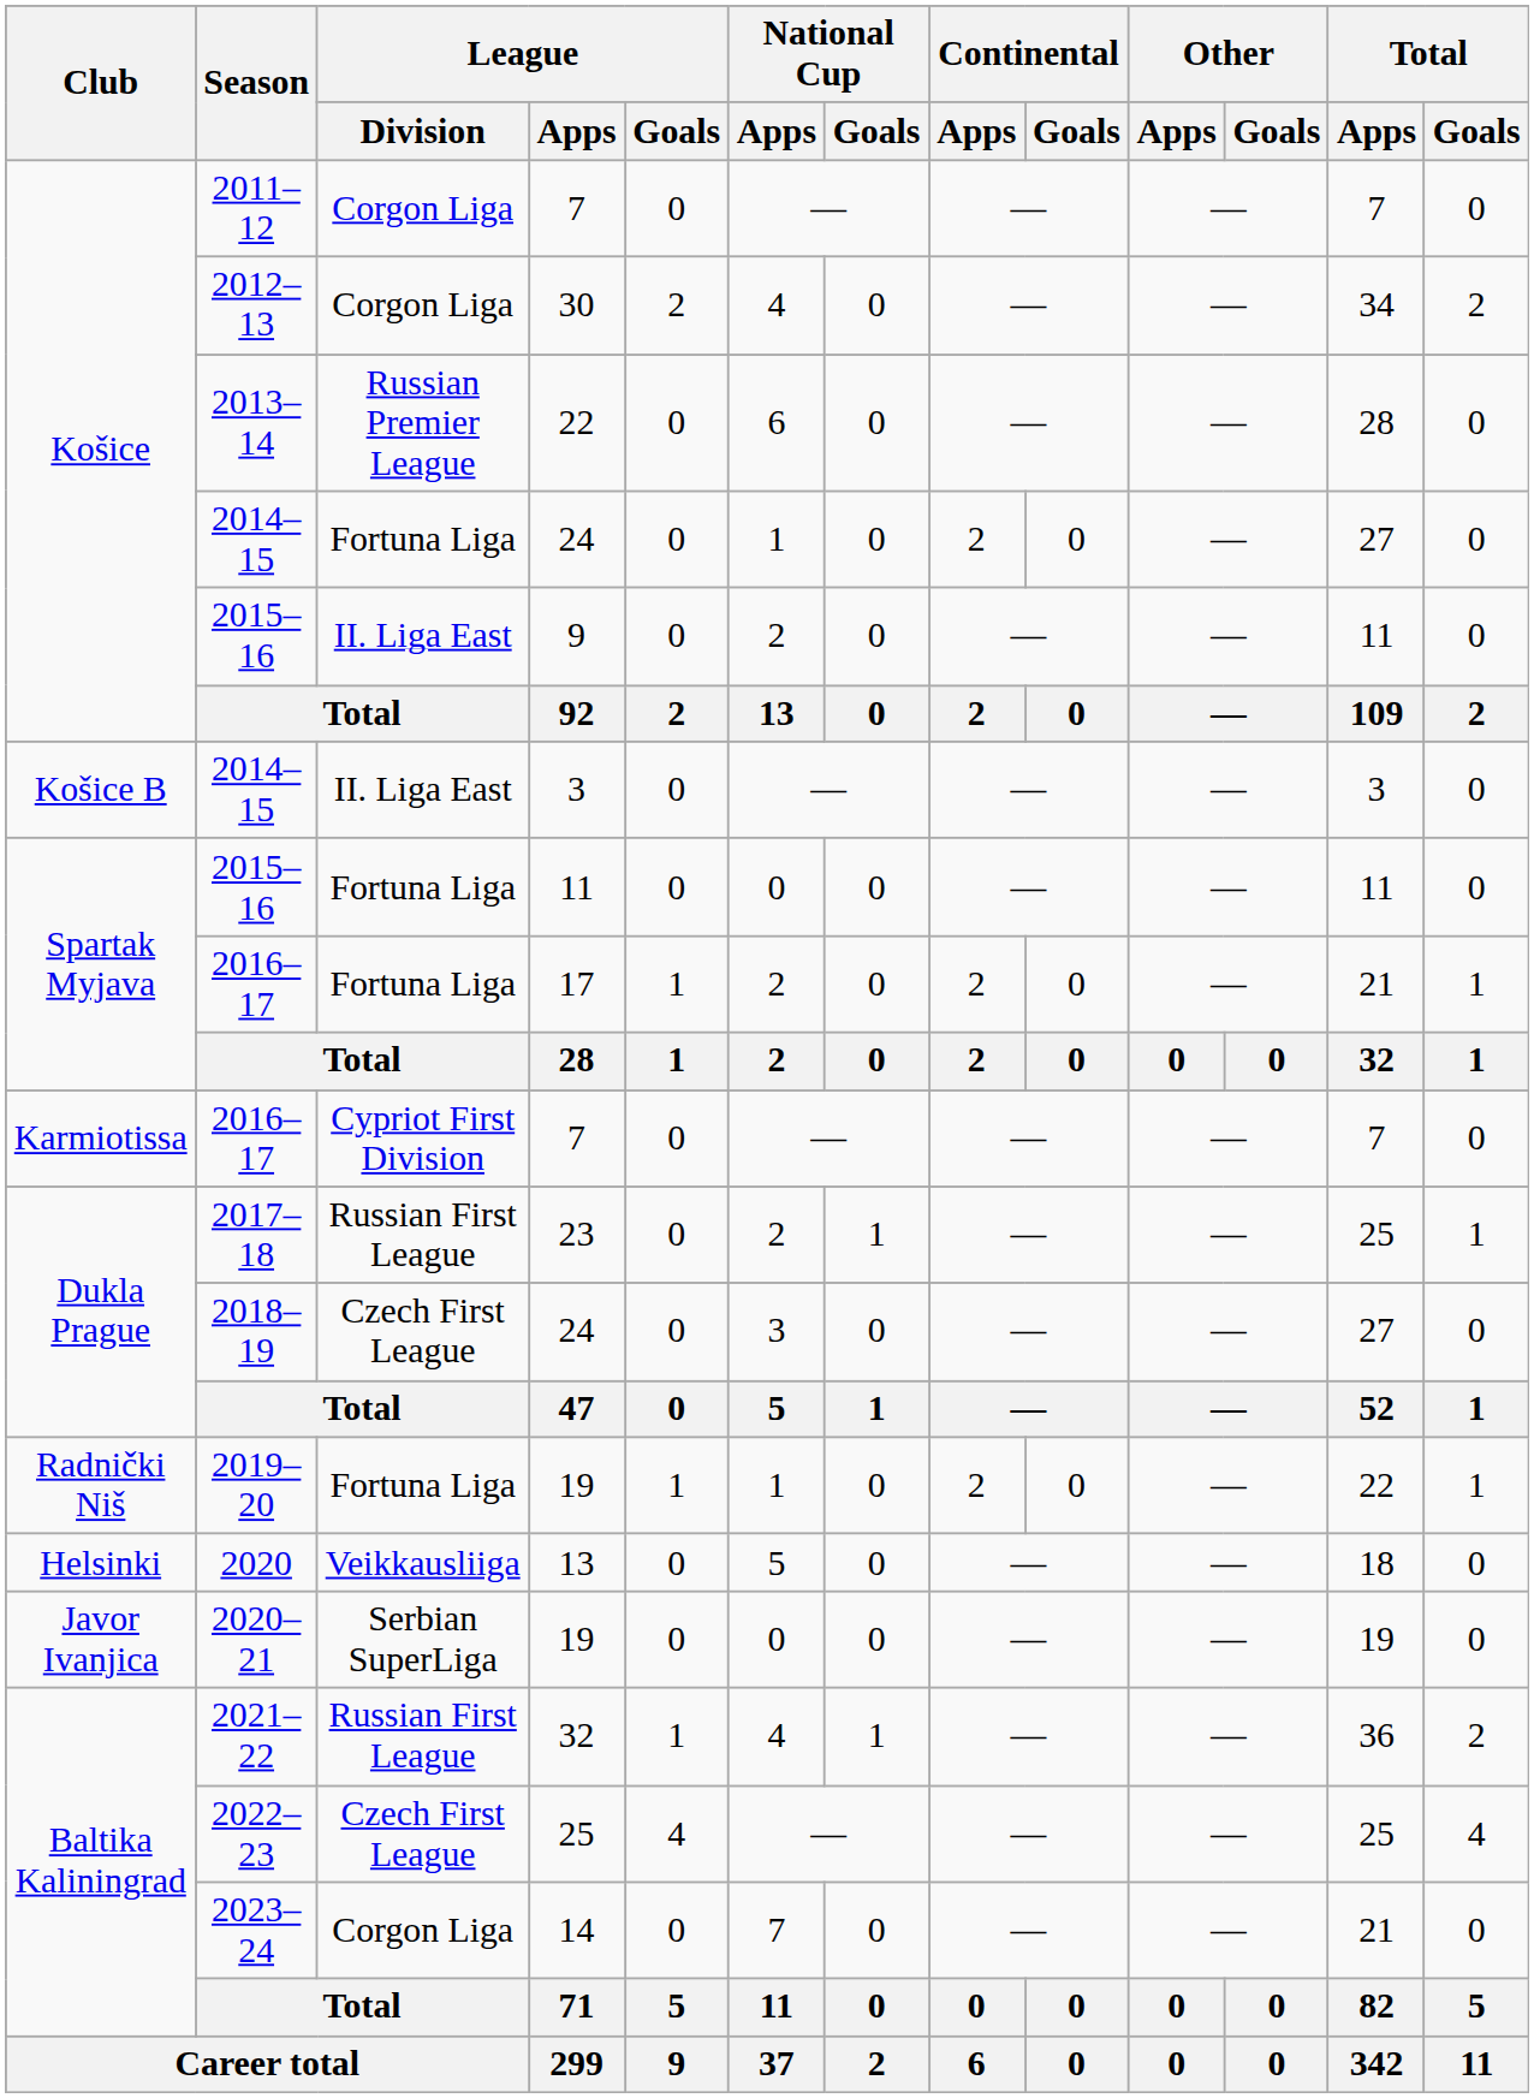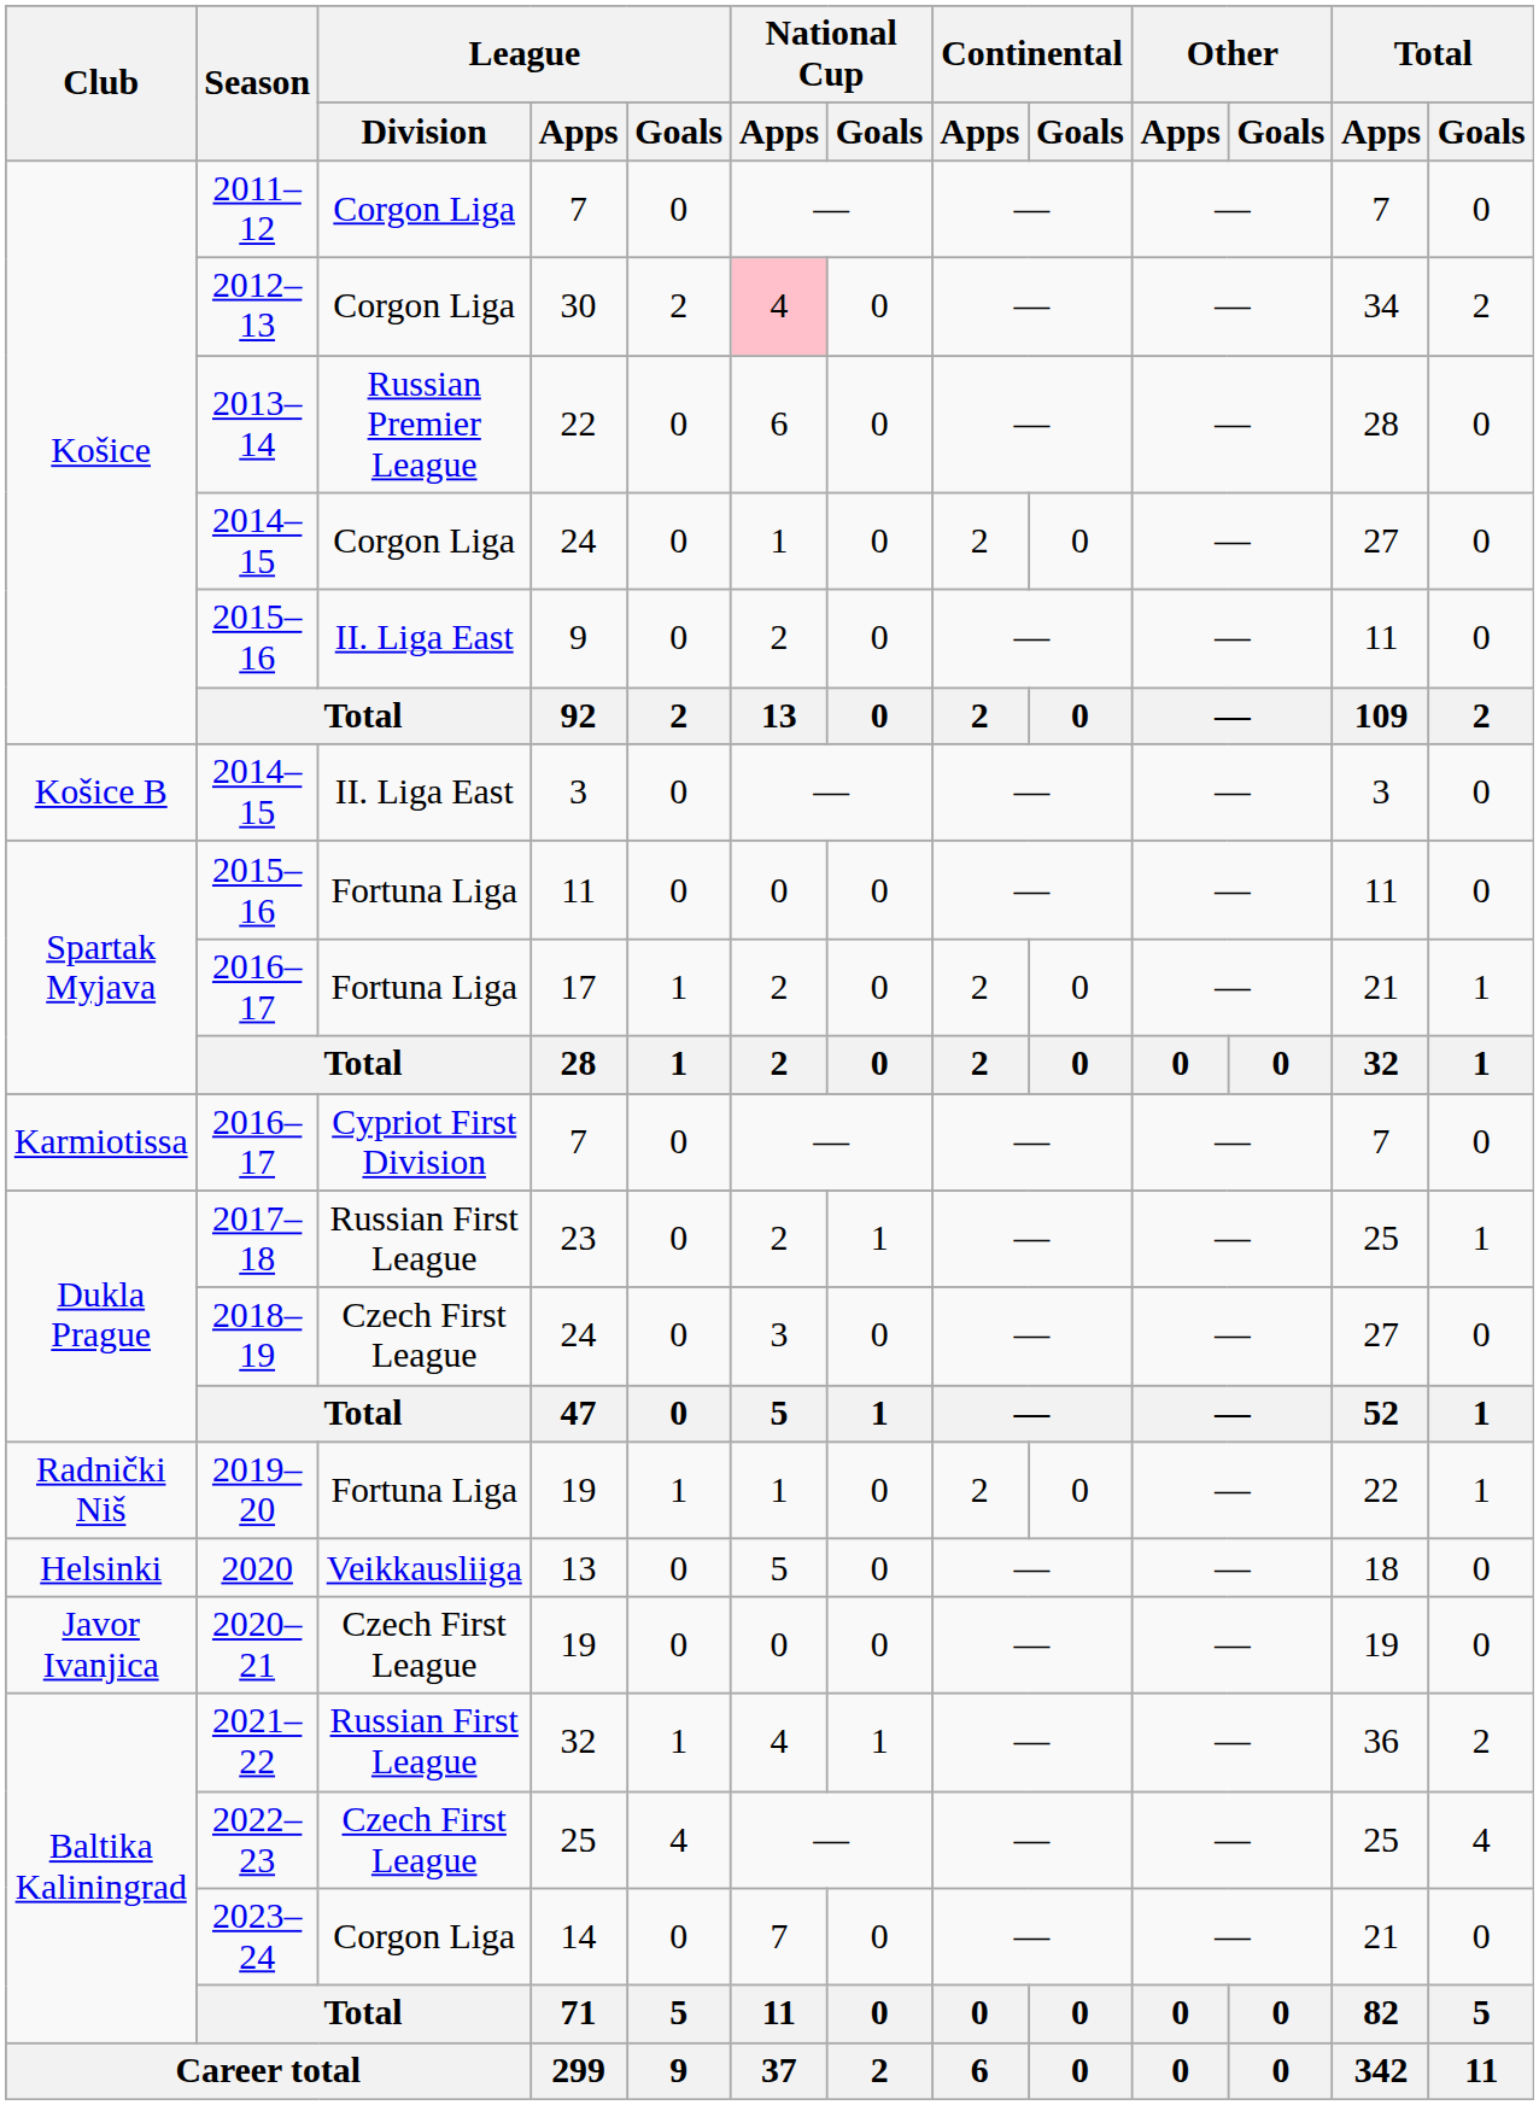2012–13 | National Cup / Apps: no background -> pink background
2014–15 / 24 | League / Division: Fortuna Liga -> Corgon Liga
2020–21 | League / Division: Serbian SuperLiga -> Czech First League
